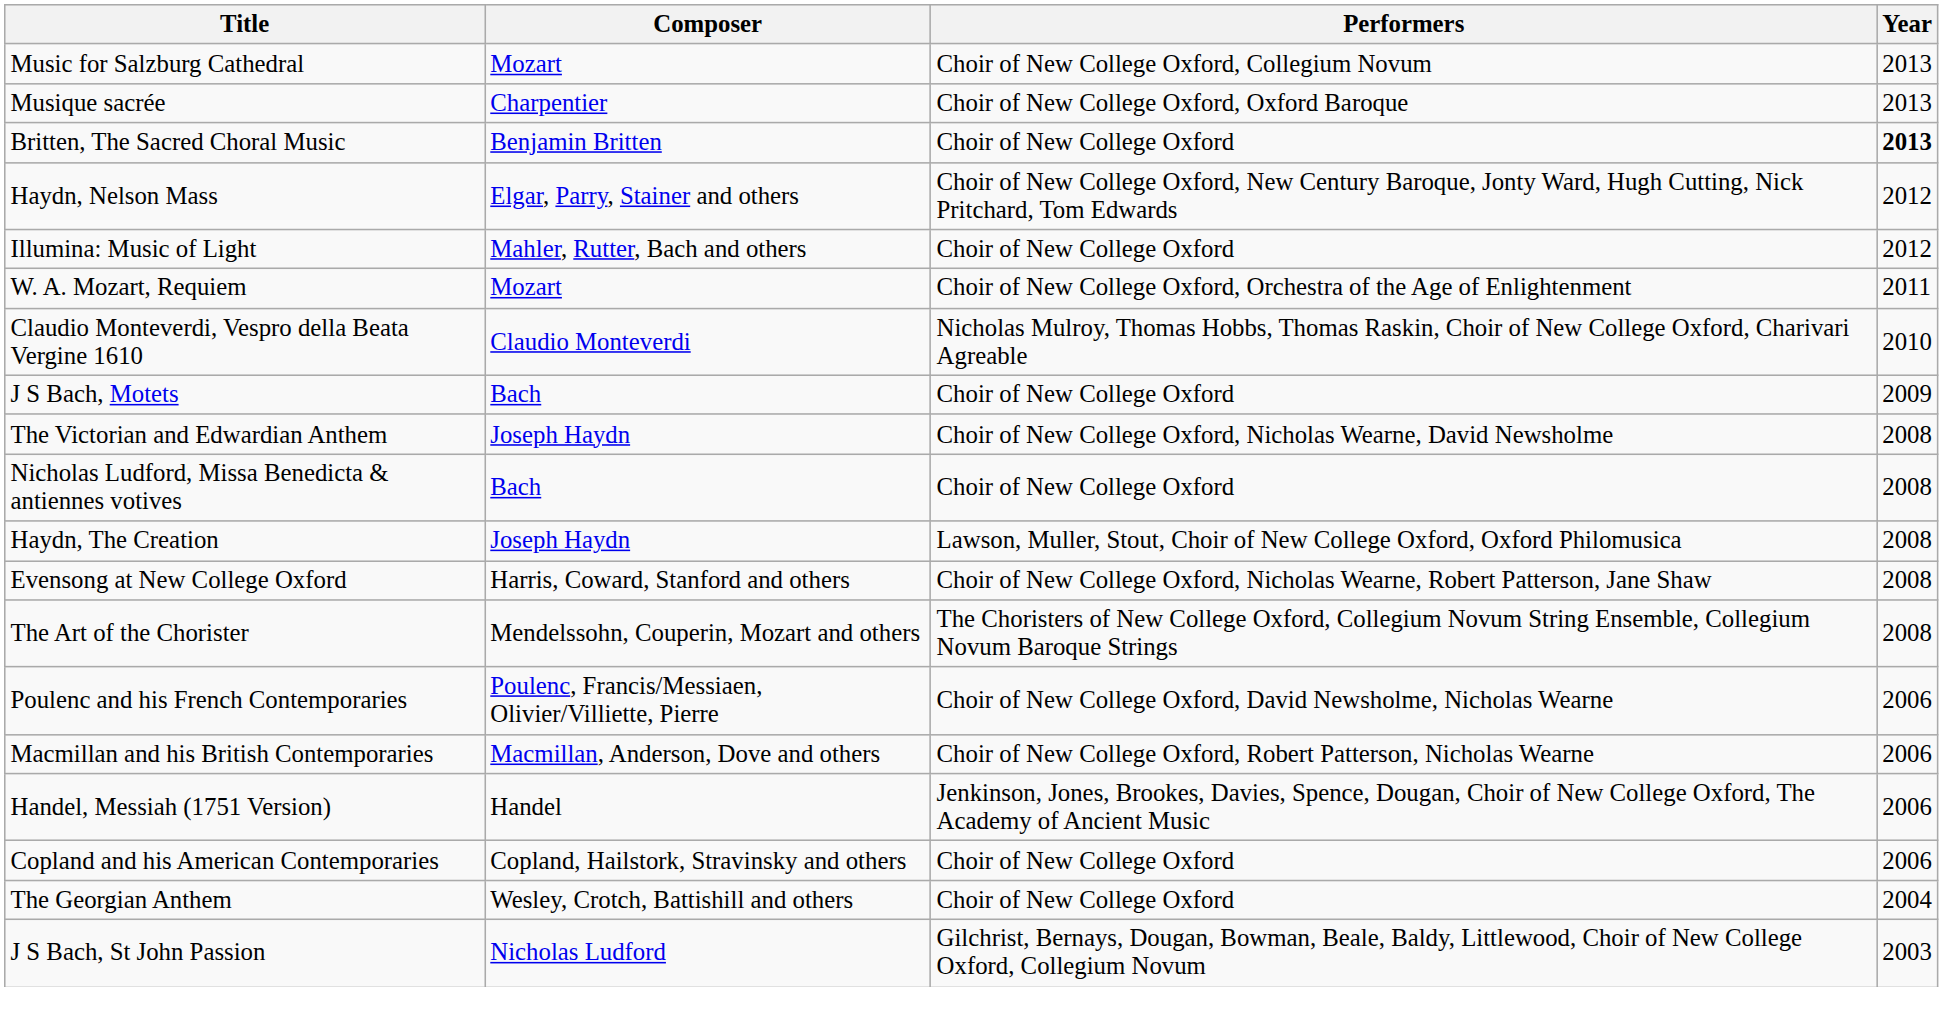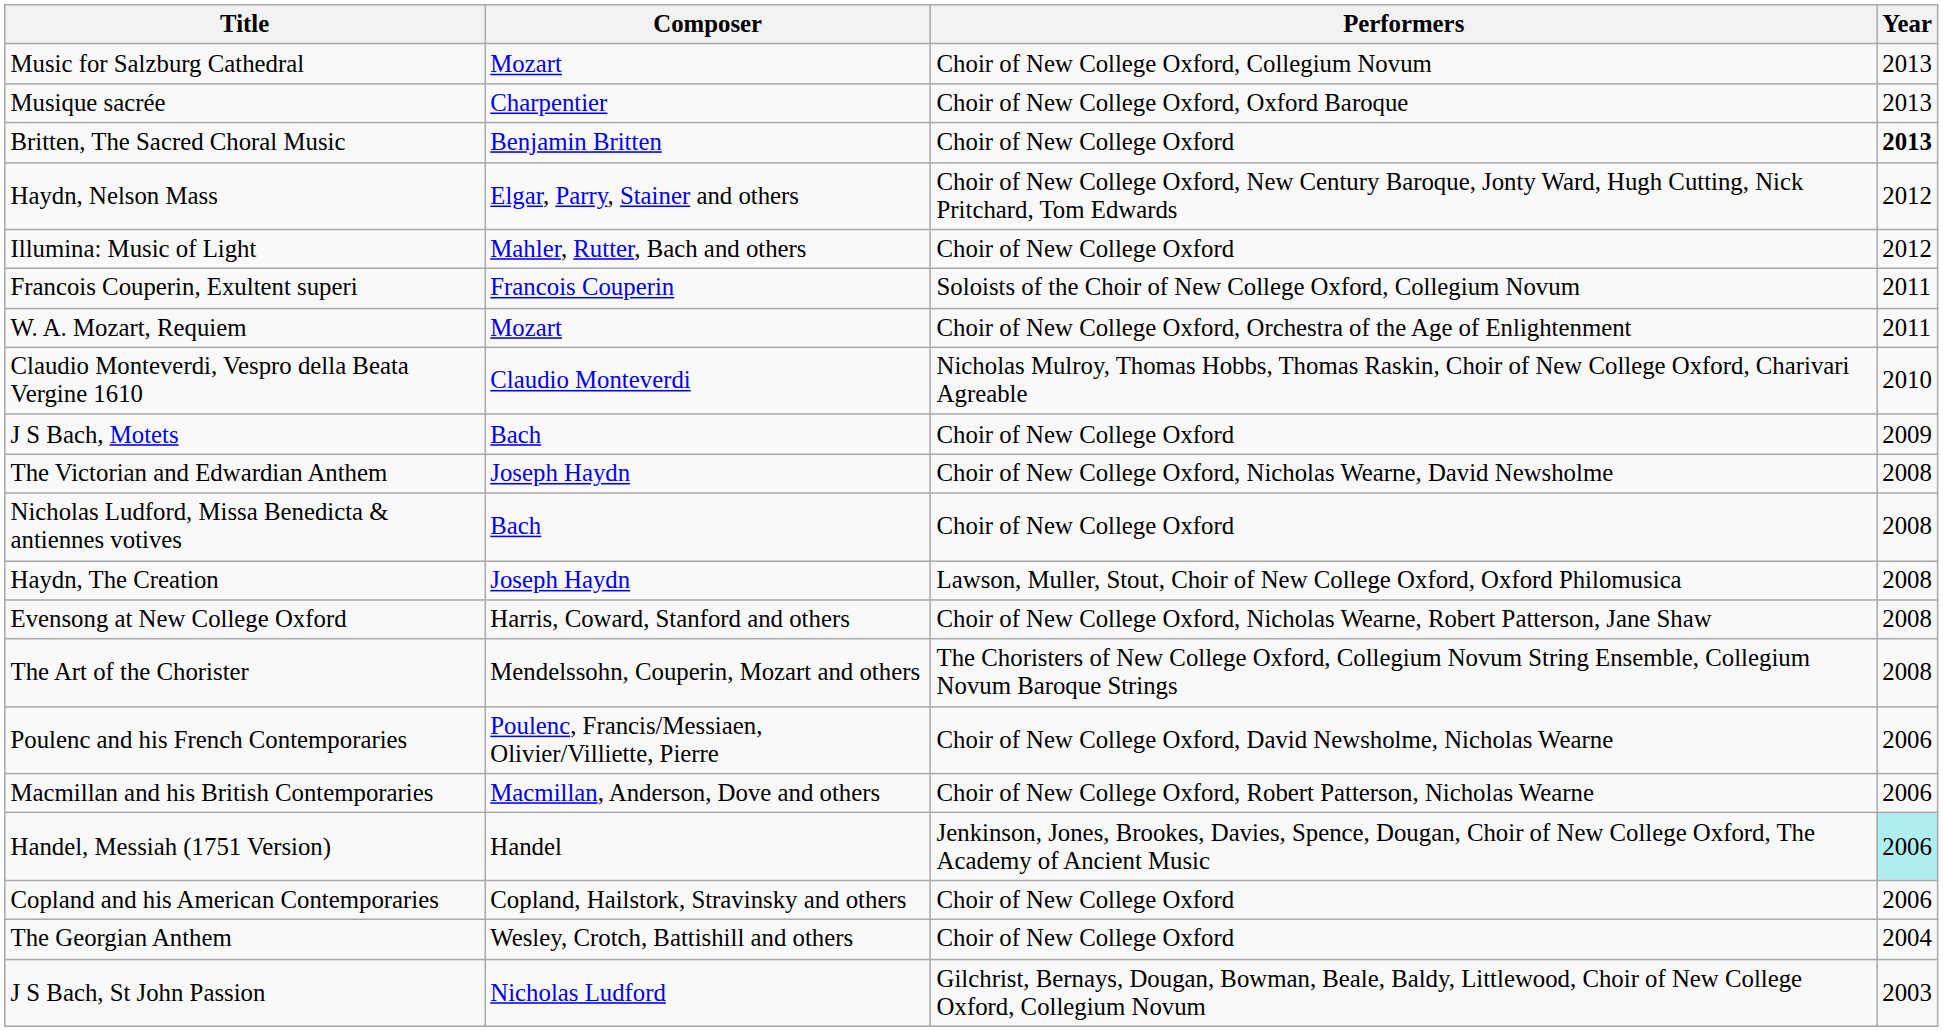+ row: Francois Couperin, Exultent superi | Francois Couperin | Soloists of the Choir of New College Oxford, Collegium Novum | 2011
Handel, Messiah (1751 Version) | Year: no background -> paleturquoise background
